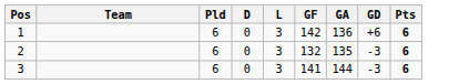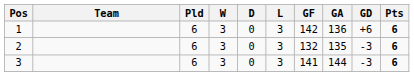+ column: W | 3 | 3 | 3
